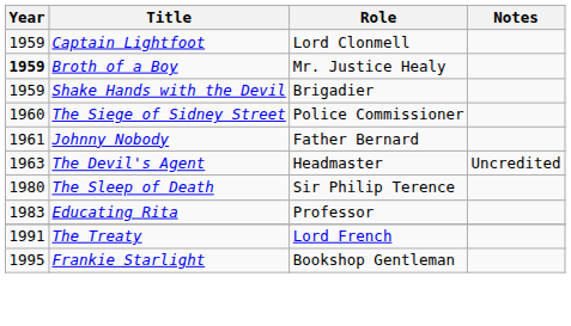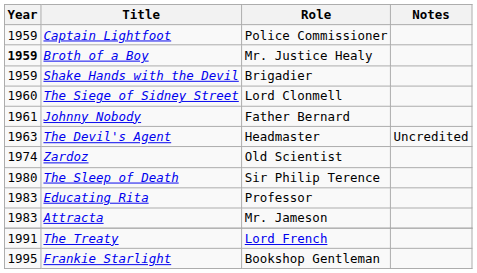Captain Lightfoot | Role: Lord Clonmell -> Police Commissioner
The Siege of Sidney Street | Role: Police Commissioner -> Lord Clonmell
+ row: 1974 | Zardoz | Old Scientist
+ row: 1983 | Attracta | Mr. Jameson
